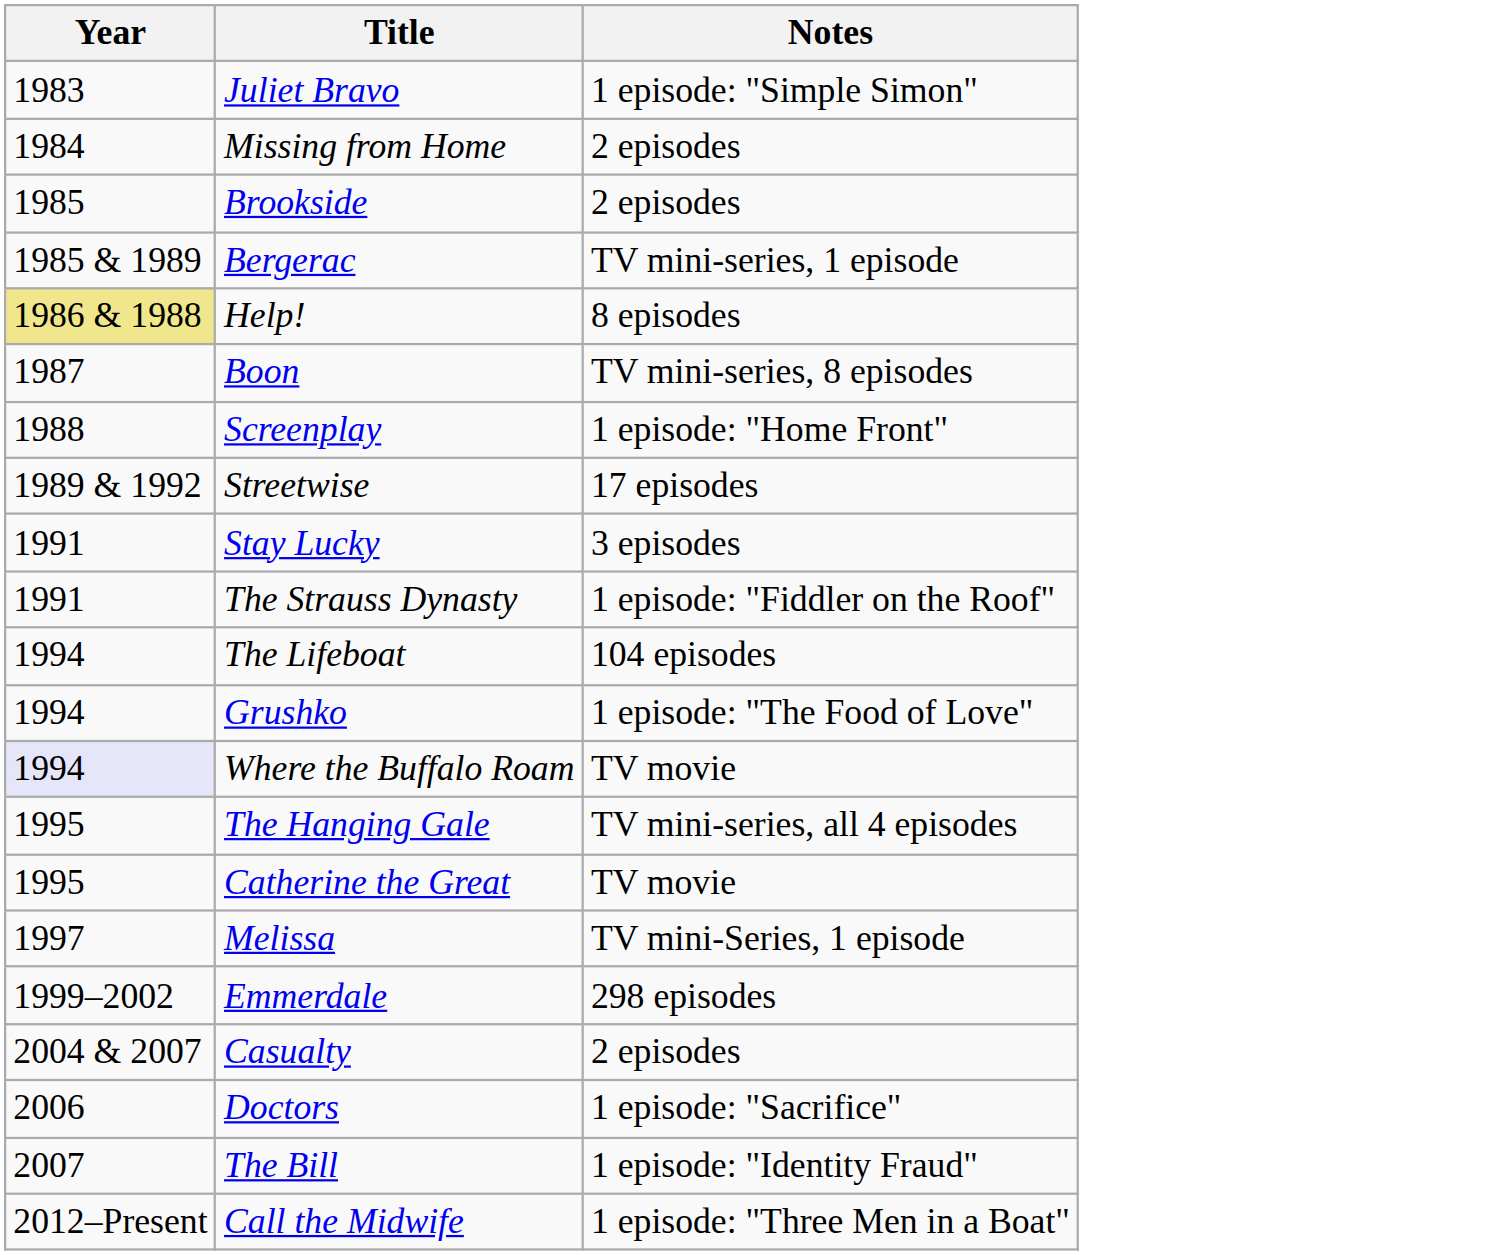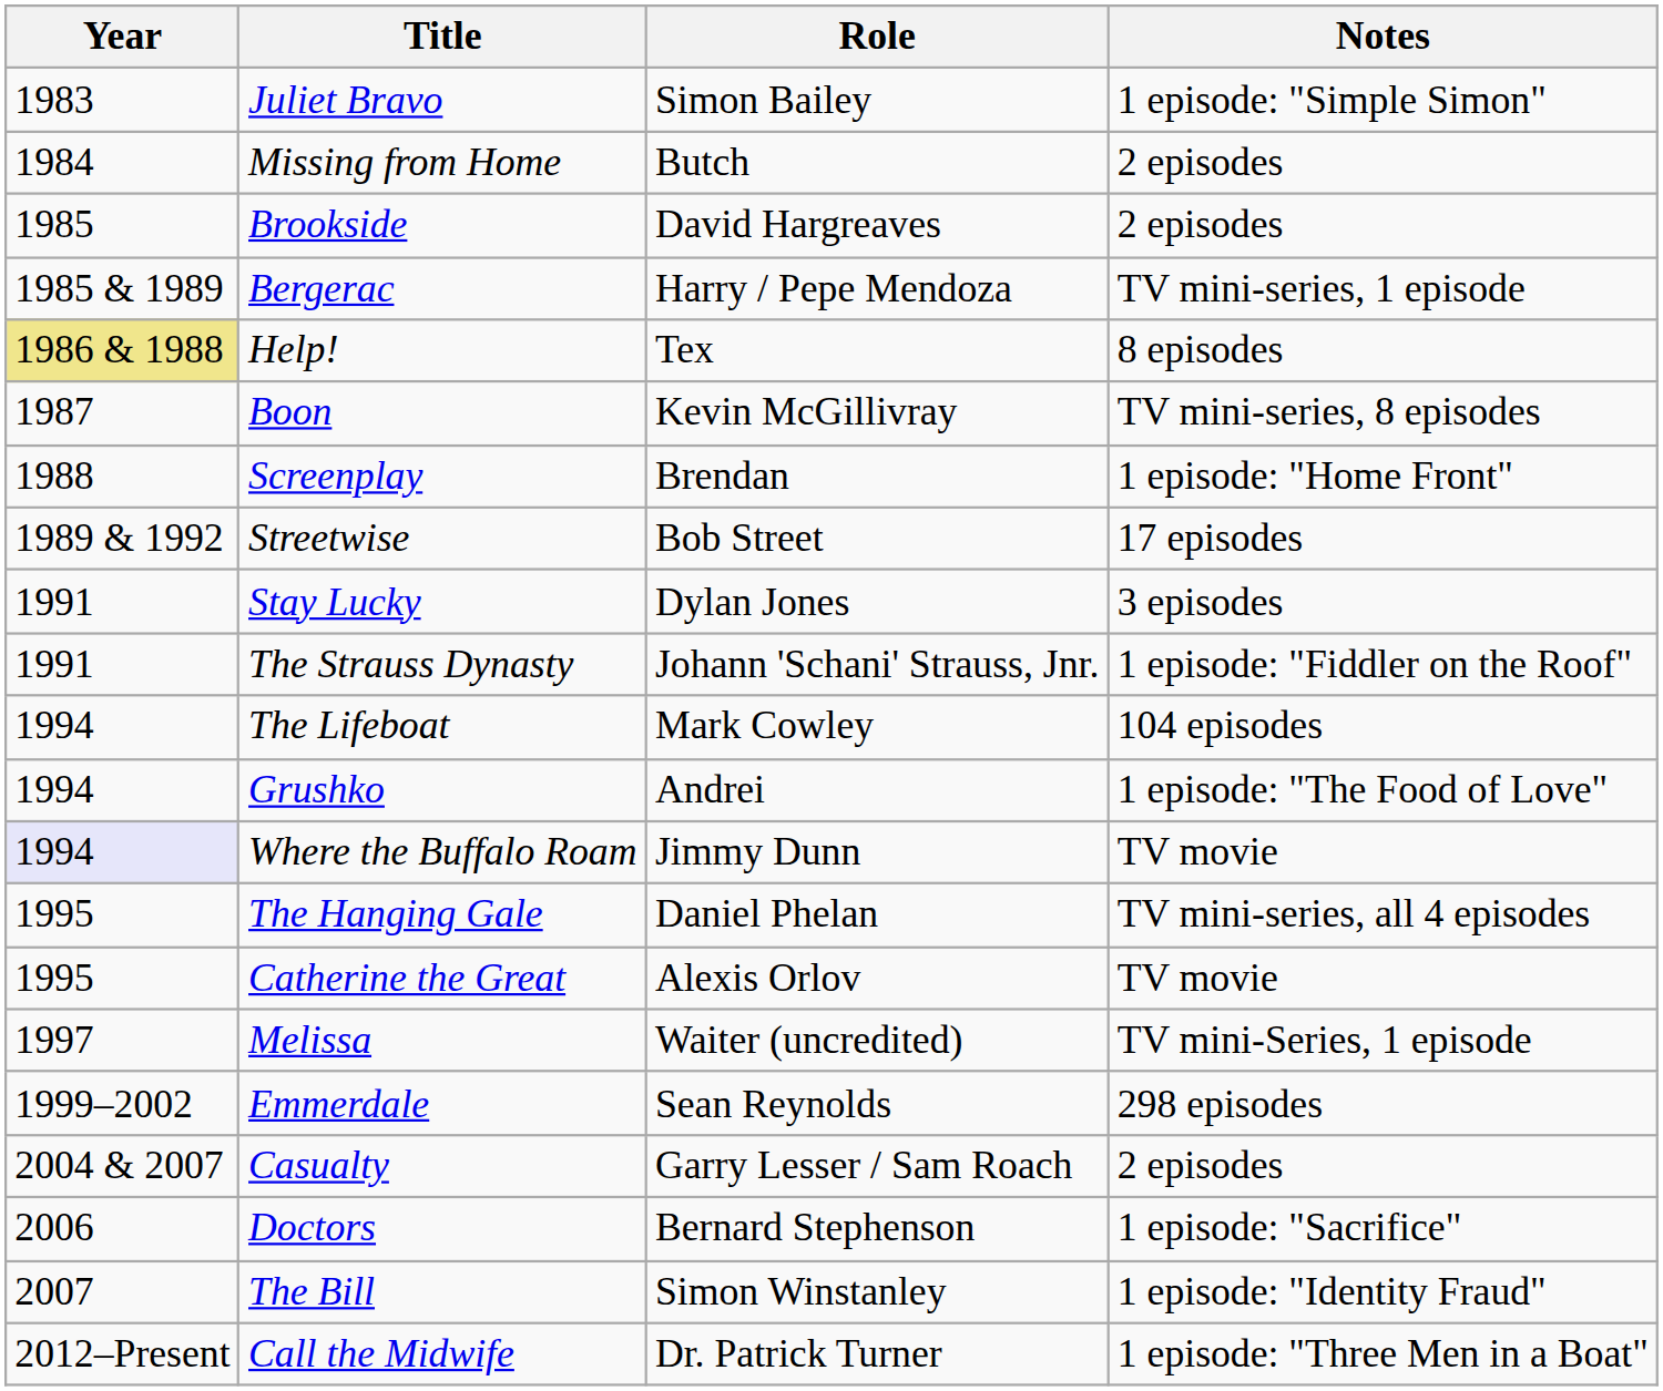+ column: Role | Simon Bailey | Butch | David Hargreaves | Harry / Pepe Mendoza | Tex | Kevin McGillivray | Brendan | Bob Street | Dylan Jones | Johann 'Schani' Strauss, Jnr. | Mark Cowley | Andrei | Jimmy Dunn | Daniel Phelan | Alexis Orlov | Waiter (uncredited) | Sean Reynolds | Garry Lesser / Sam Roach | Bernard Stephenson | Simon Winstanley | Dr. Patrick Turner
